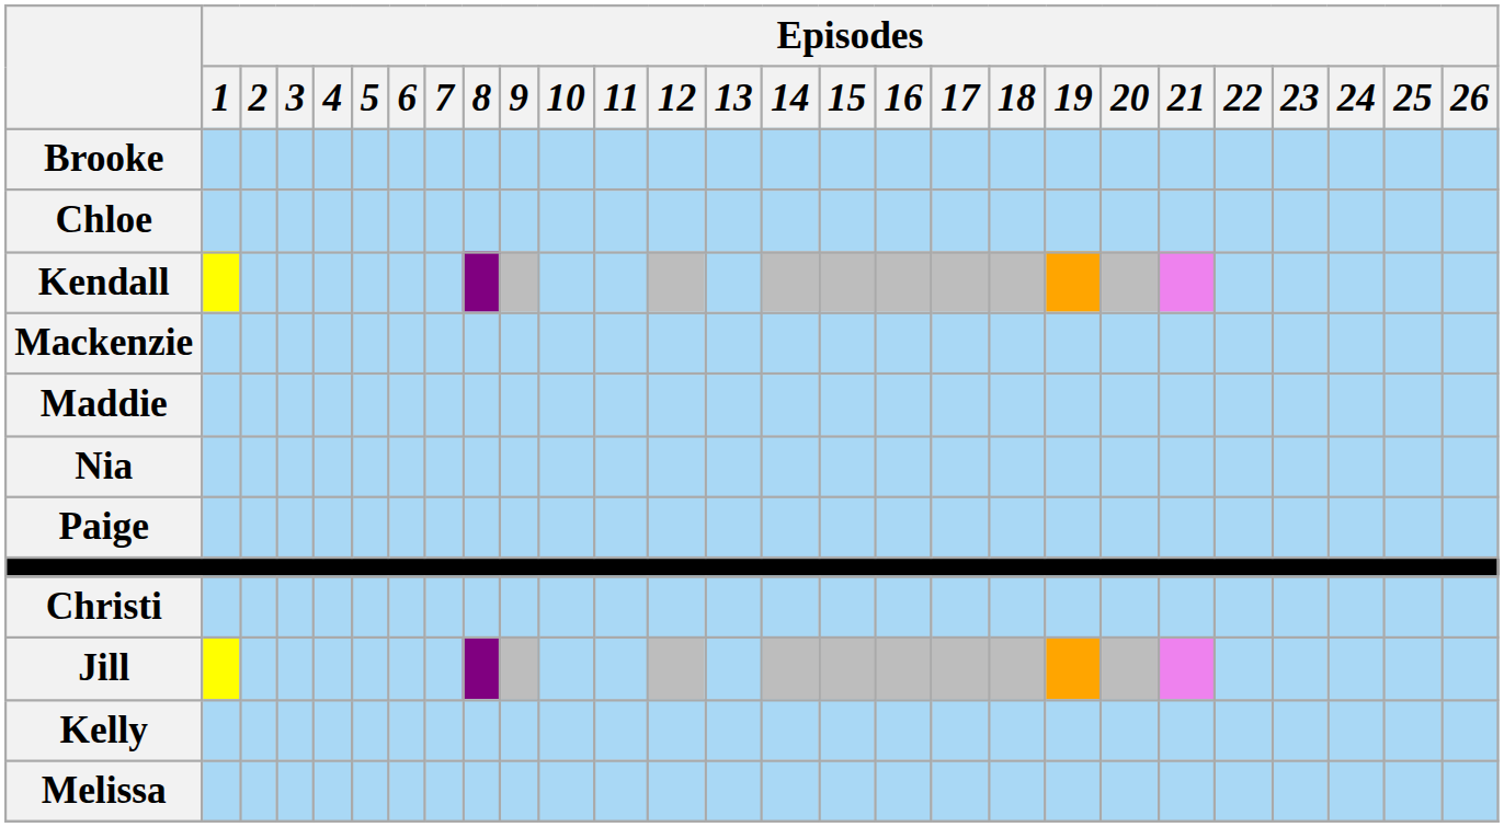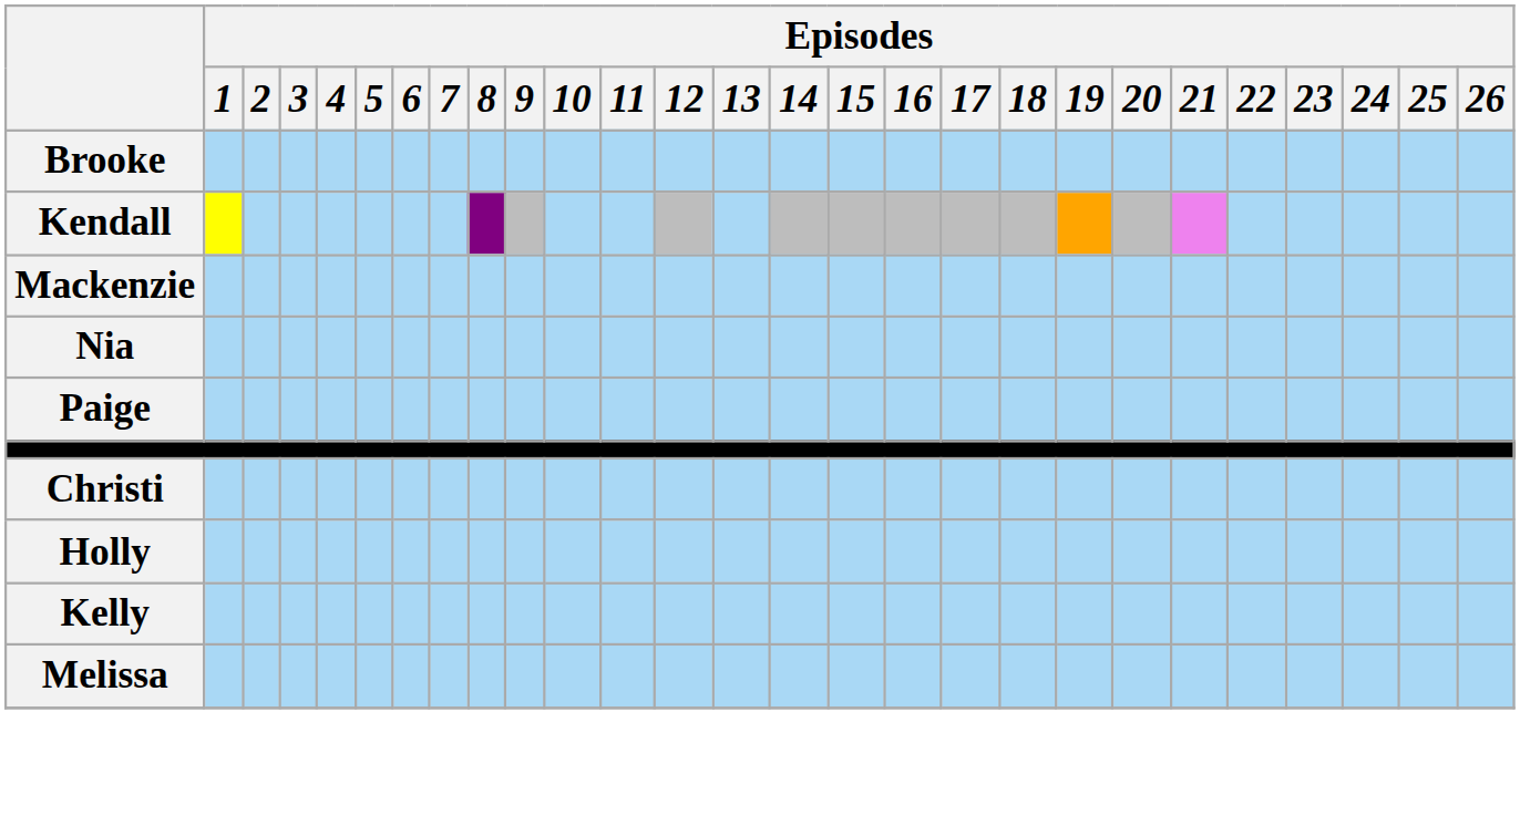- row: Chloe
- row: Maddie
+ row: Holly
- row: Jill
